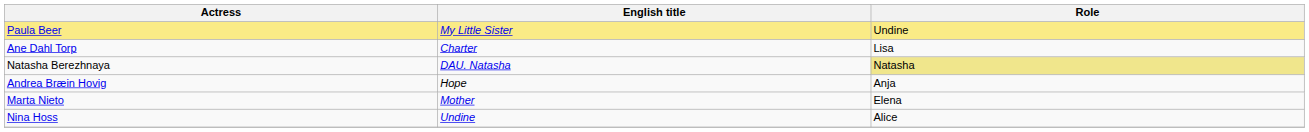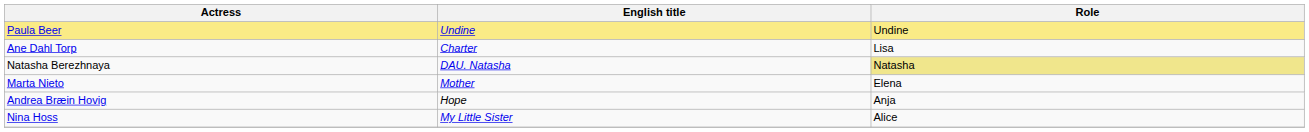Paula Beer | English title: My Little Sister -> Undine
rows swapped: Andrea Bræin Hovig <-> Marta Nieto
Nina Hoss | English title: Undine -> My Little Sister
